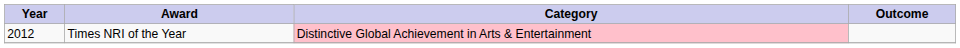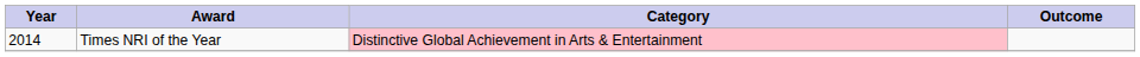Times NRI of the Year | Year: 2012 -> 2014
